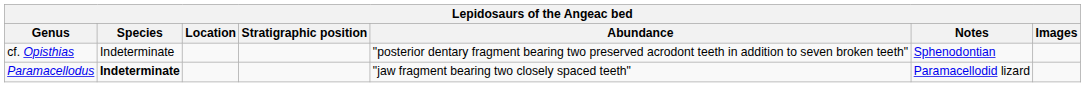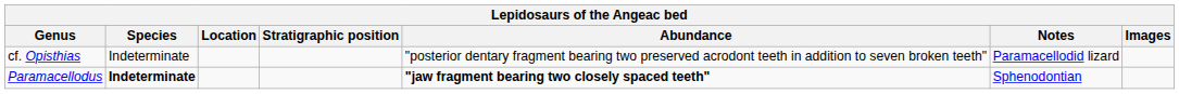cf. Opisthias | Notes: Sphenodontian -> Paramacellodid lizard
Paramacellodus | Abundance: normal -> bold
Paramacellodus | Notes: Paramacellodid lizard -> Sphenodontian
